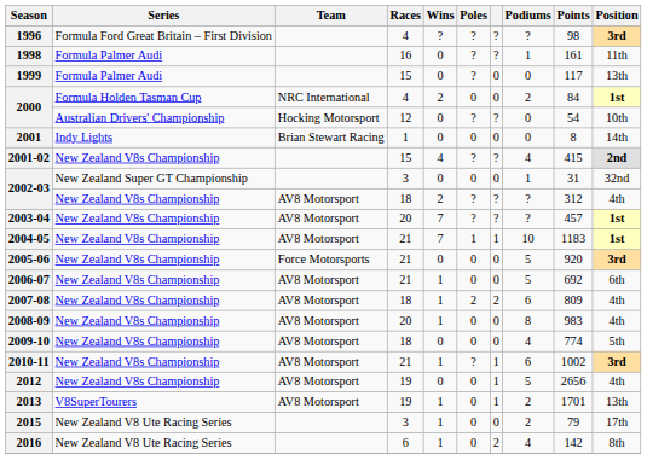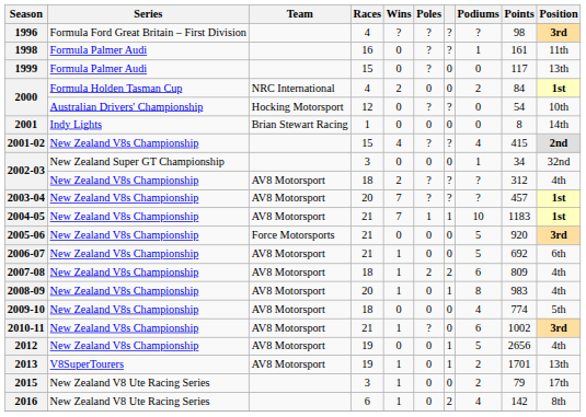2002-03 / 3 | Points: 31 -> 34
2008-09 | column 7: 0 -> 1
2010-11 | column 7: 1 -> 0
